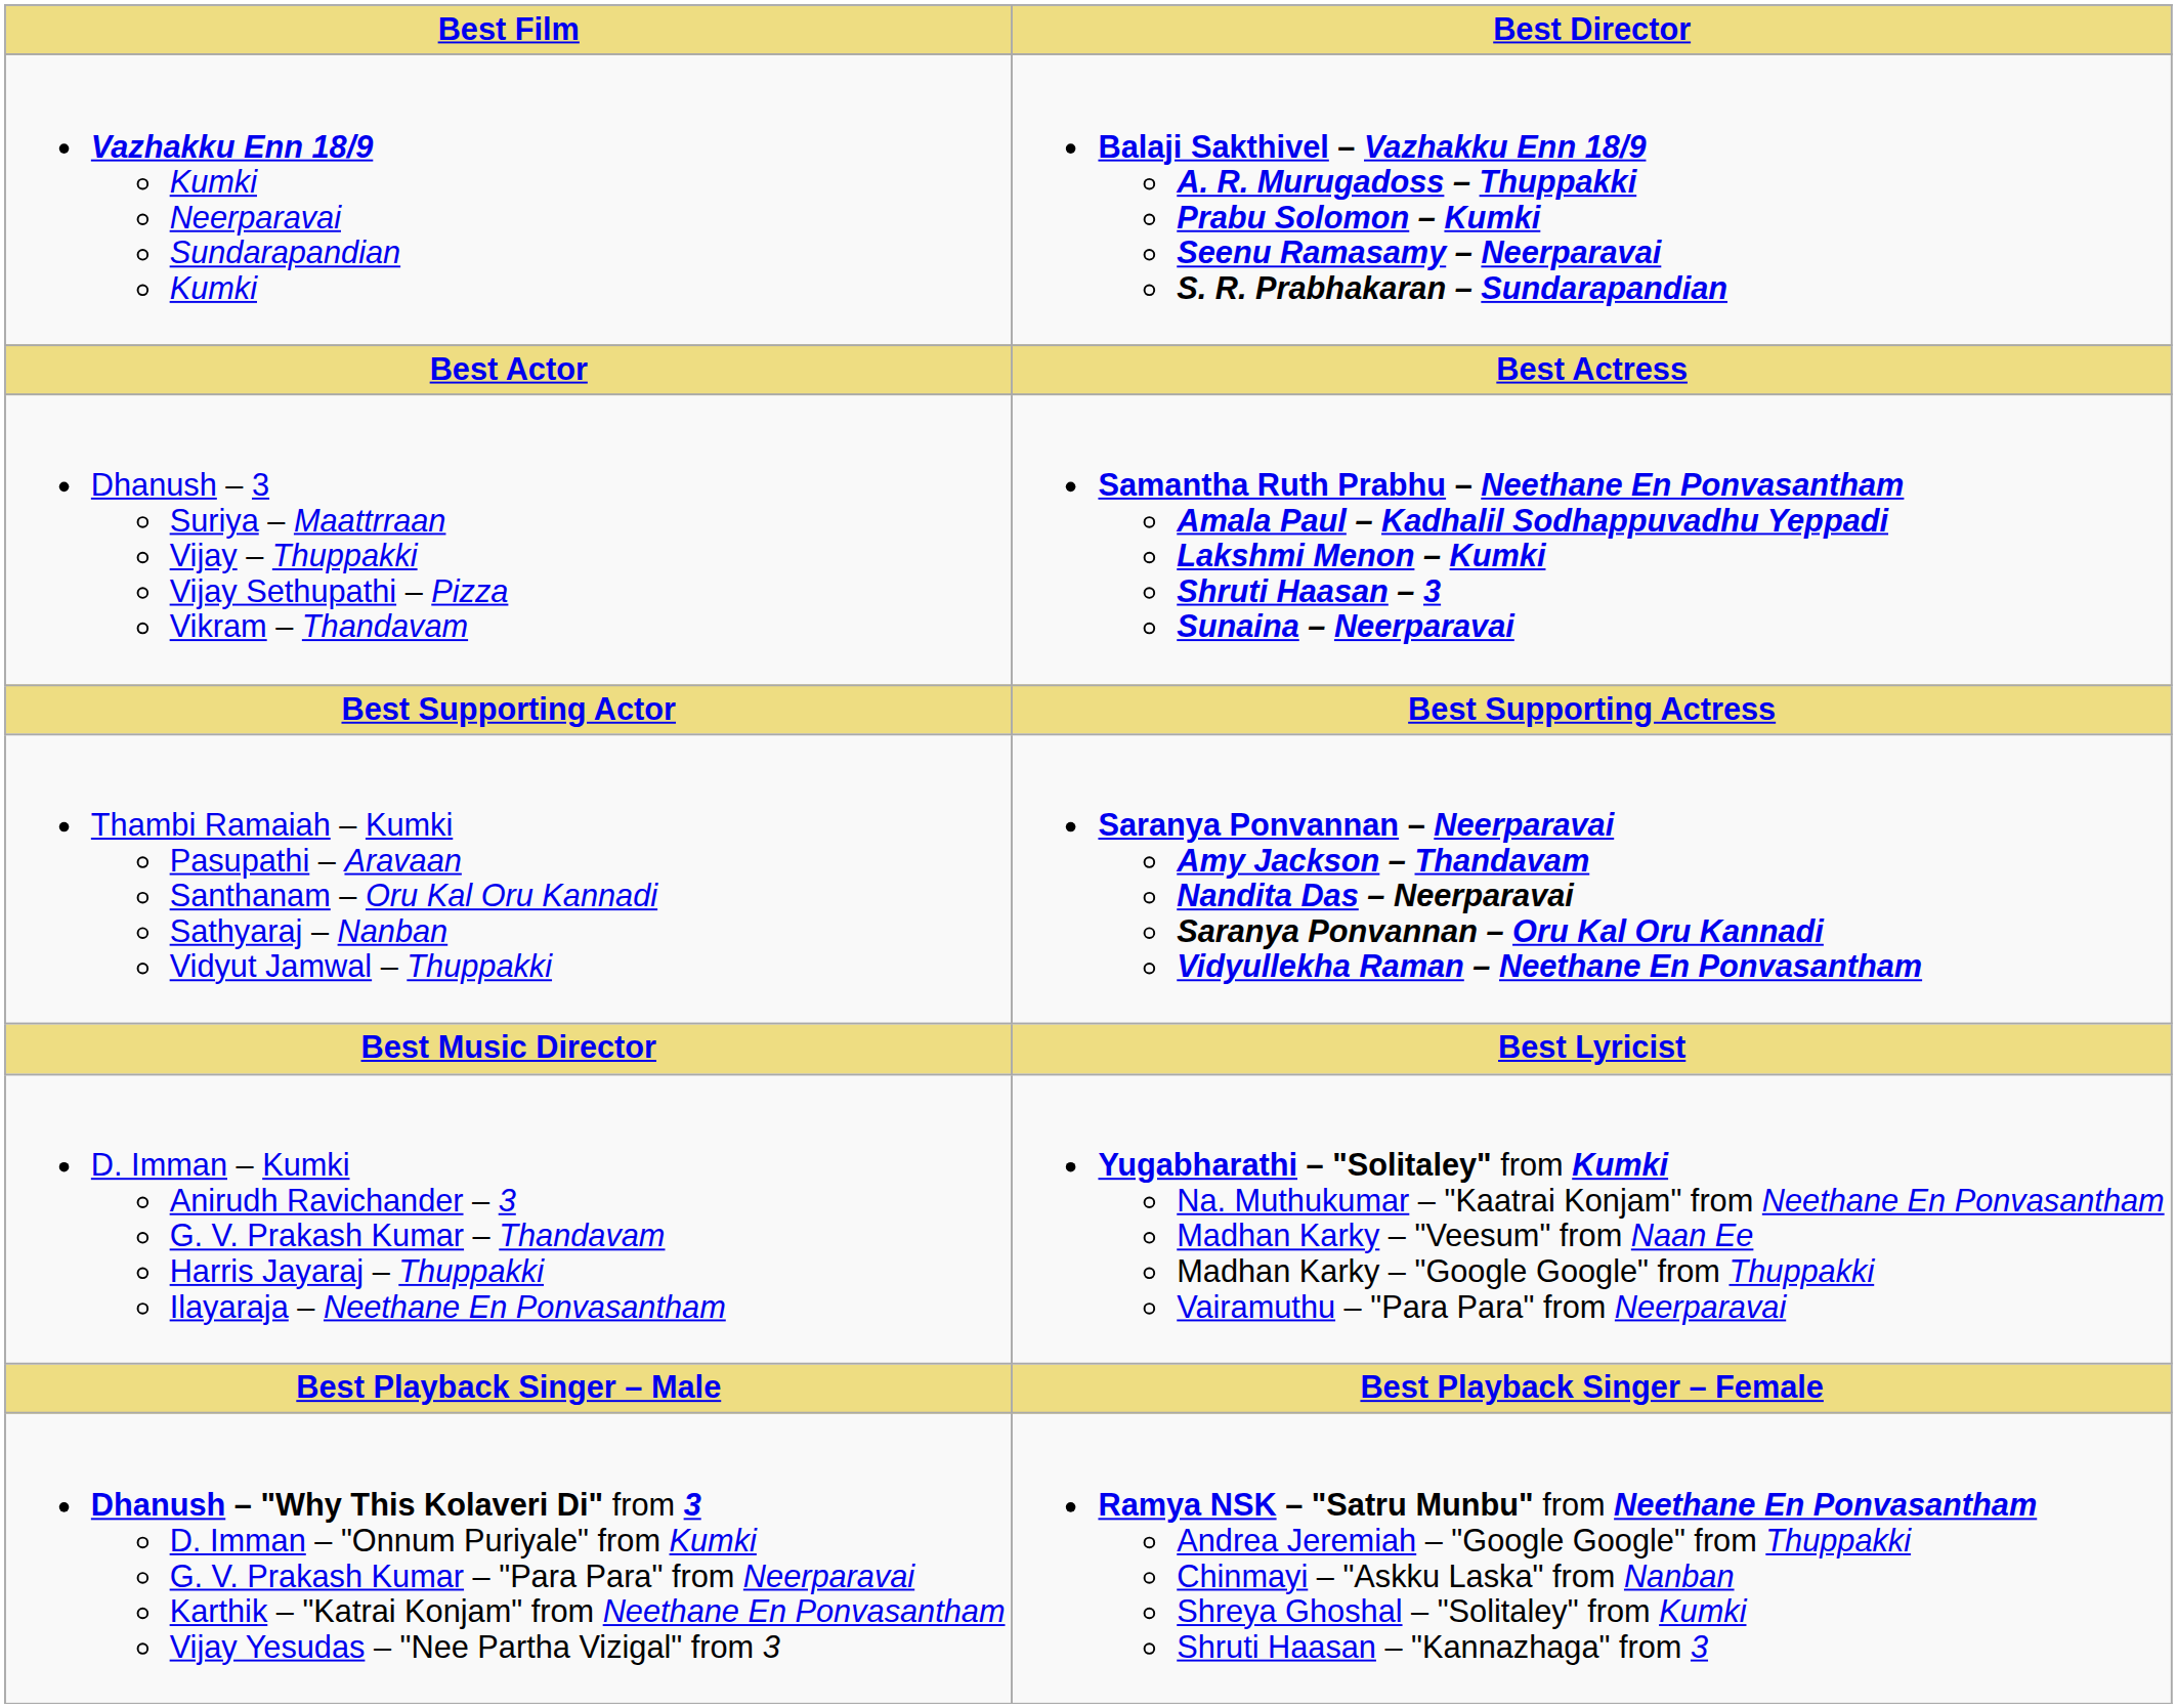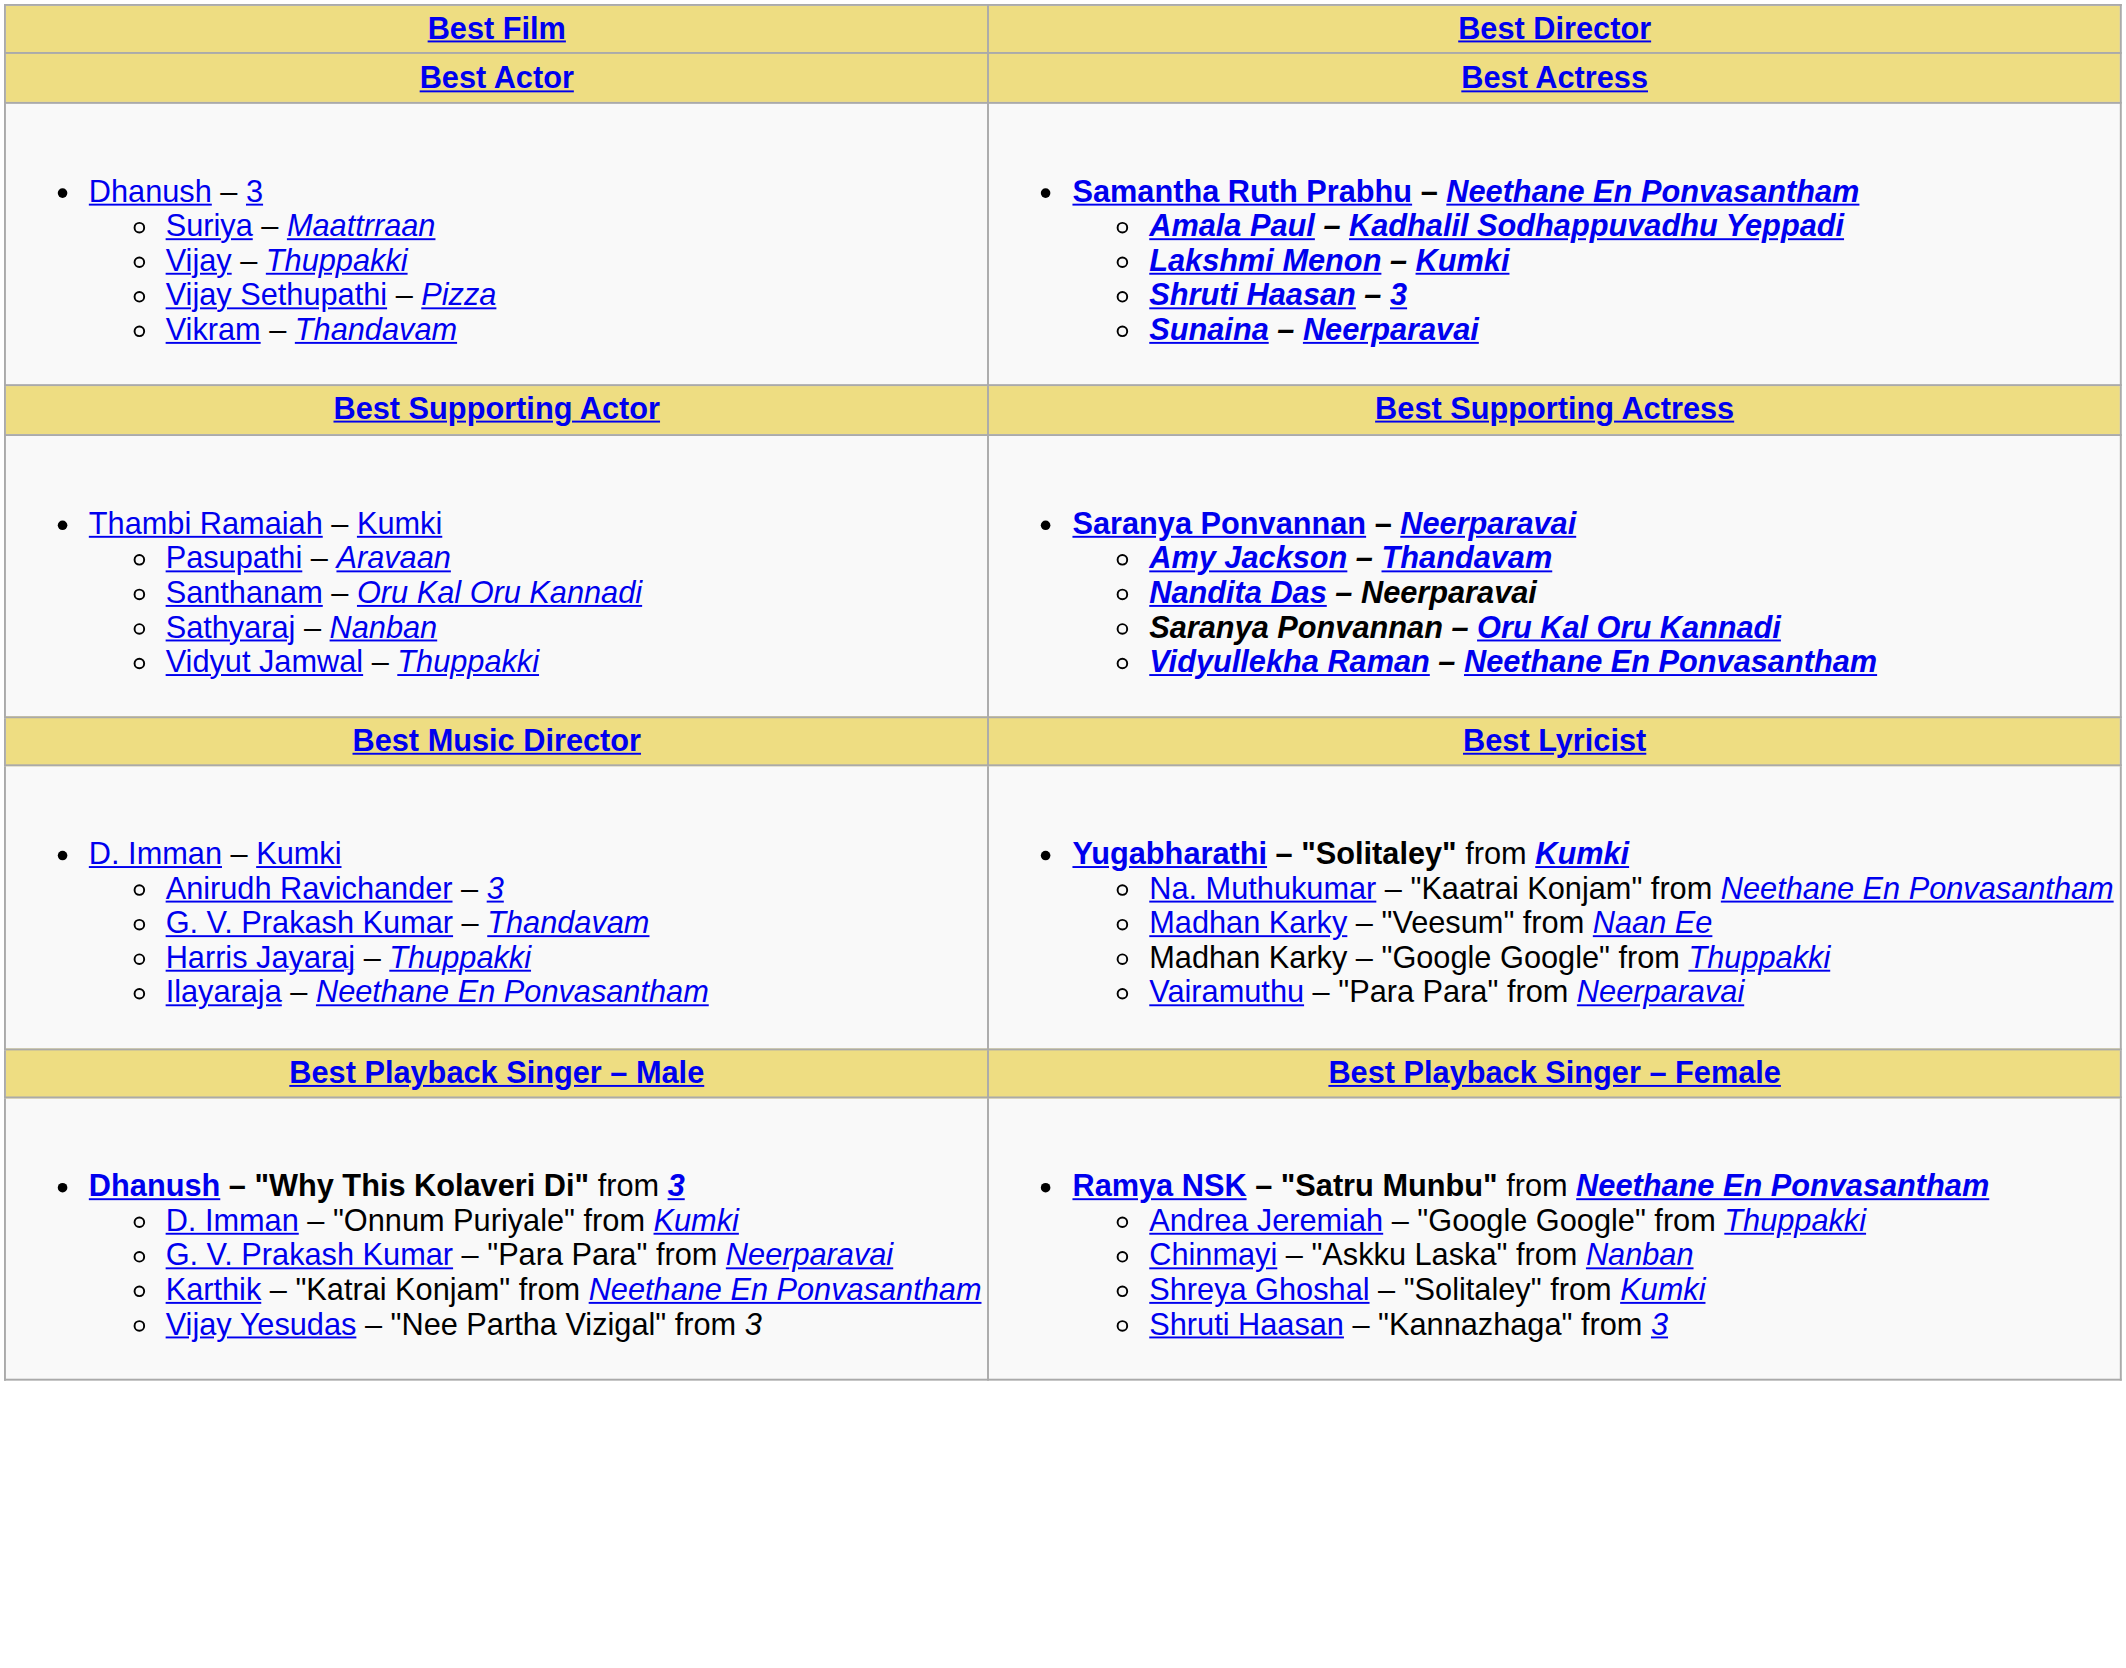- row: Vazhakku Enn 18/9 Kumki Neerparavai Sundarapandian Kumki | Balaji Sakthivel – Vazhakku Enn 18/9 A. R. Murugadoss – Thuppakki Prabu Solomon – Kumki Seenu Ramasamy – Neerparavai S. R. Prabhakaran – Sundarapandian
